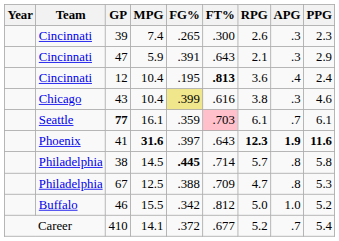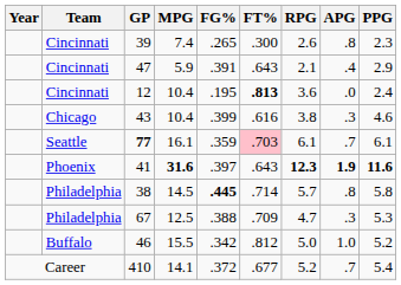39 | APG: .3 -> .8
47 | APG: .3 -> .4
12 | APG: .4 -> .0
43 | FG%: khaki background -> no background
67 | APG: .8 -> .3
